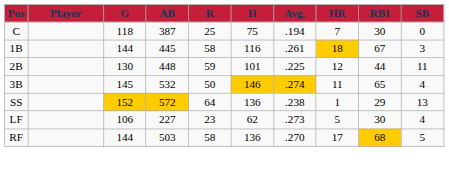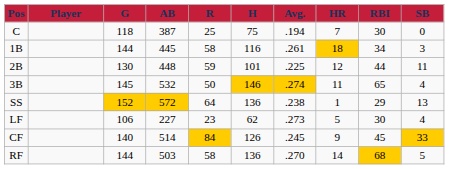1B | RBI: 67 -> 34
+ row: CF | 140 | 514 | 84 | 126 | .245 | 9 | 45 | 33
RF | HR: 17 -> 14
